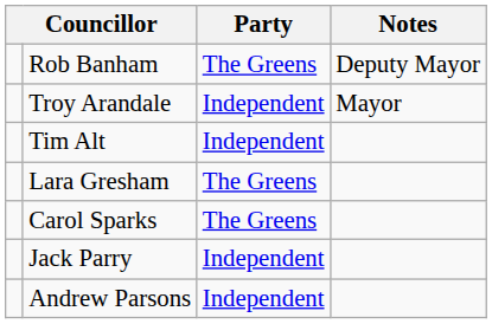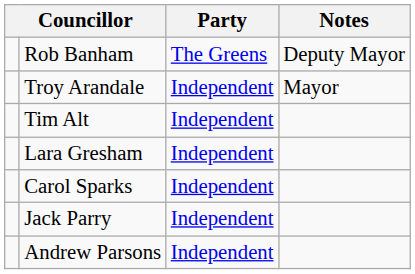Lara Gresham | Party: The Greens -> Independent
Carol Sparks | Party: The Greens -> Independent
